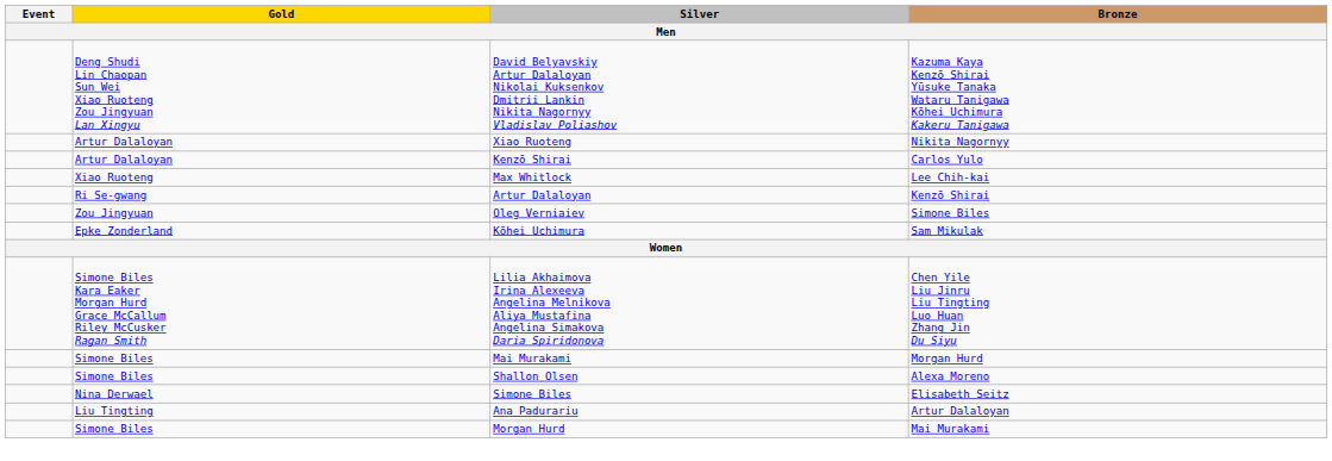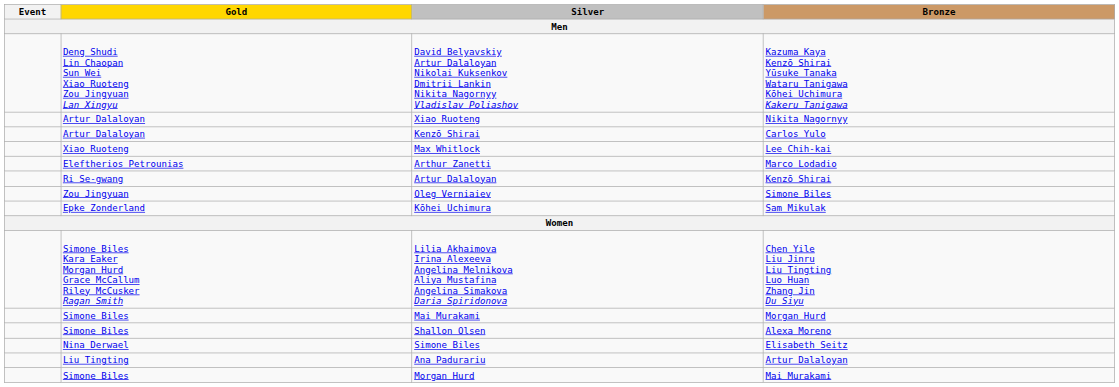+ row: Eleftherios Petrounias | Arthur Zanetti | Marco Lodadio
